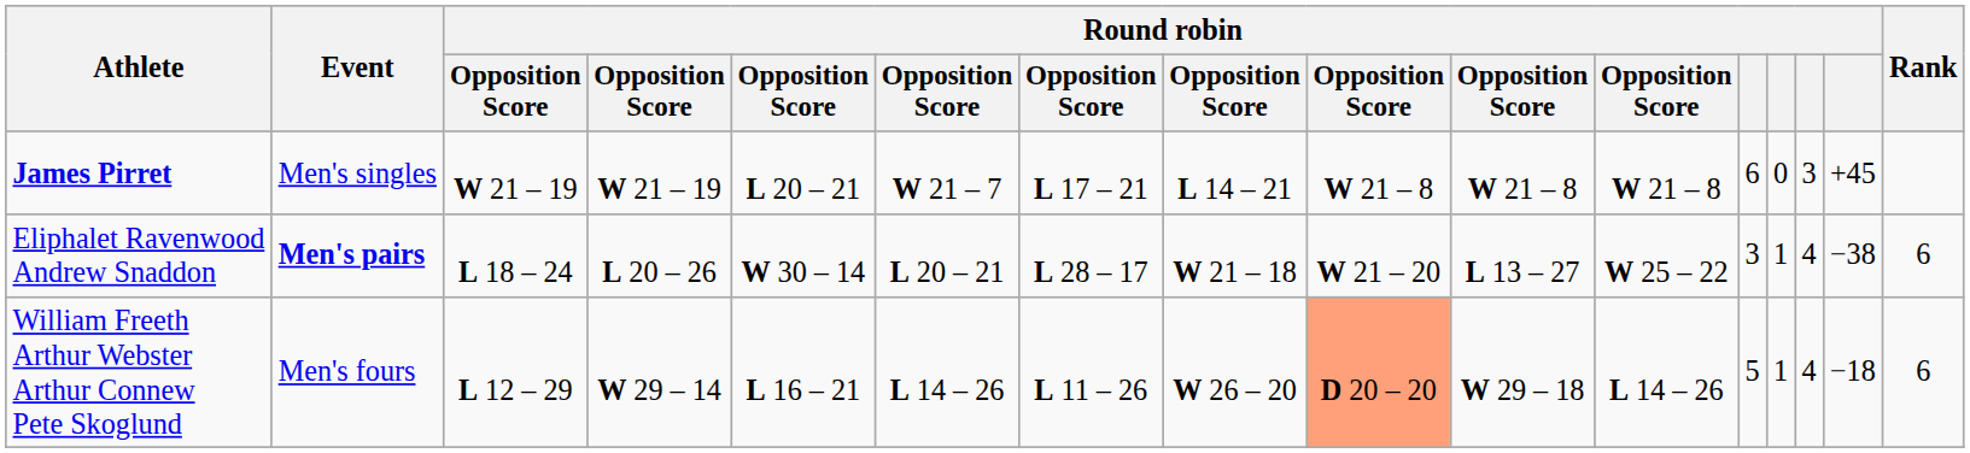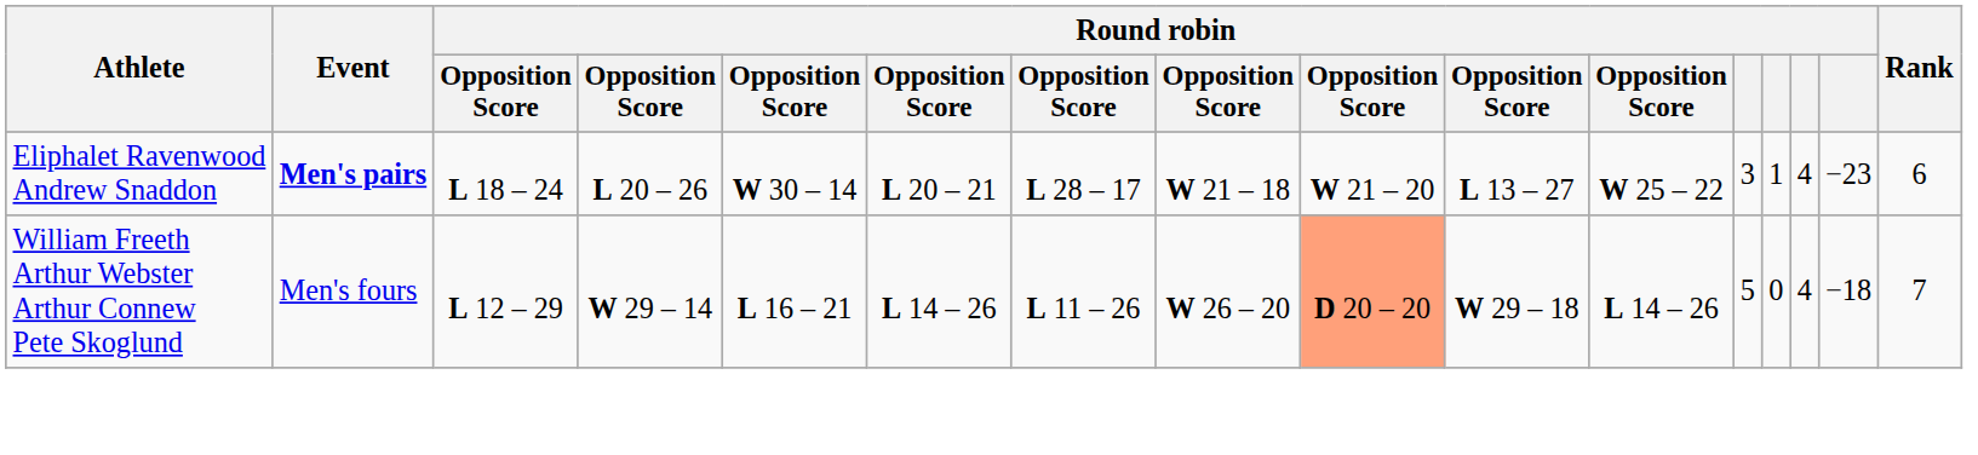- row: James Pirret | Men's singles | W 21 – 19 | W 21 – 19 | L 20 – 21 | W 21 – 7 | L 17 – 21 | L 14 – 21 | W 21 – 8 | W 21 – 8 | W 21 – 8 | 6 | 0 | 3 | +45
Eliphalet Ravenwood Andrew Snaddon | column 15: −38 -> −23
William Freeth Arthur Webster Arthur Connew Pete Skoglund | column 13: 1 -> 0
William Freeth Arthur Webster Arthur Connew Pete Skoglund | Rank: 6 -> 7
